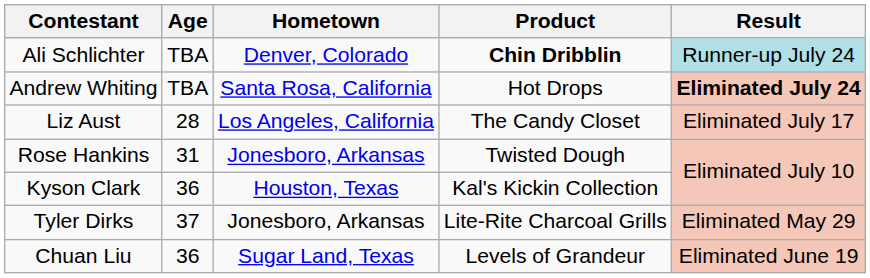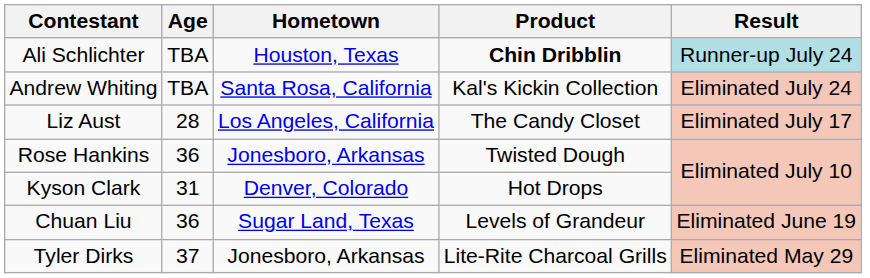Ali Schlichter | Hometown: Denver, Colorado -> Houston, Texas
Andrew Whiting | Product: Hot Drops -> Kal's Kickin Collection
Andrew Whiting | Result: bold -> normal
Rose Hankins | Age: 31 -> 36
Kyson Clark | Age: 36 -> 31
Kyson Clark | Hometown: Houston, Texas -> Denver, Colorado
Kyson Clark | Product: Kal's Kickin Collection -> Hot Drops
rows swapped: Chuan Liu <-> Tyler Dirks
